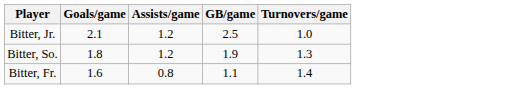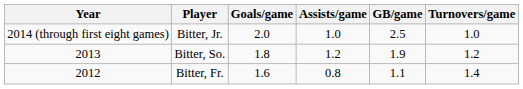+ column: Year | 2014 (through first eight games) | 2013 | 2012
Bitter, Jr. | Goals/game: 2.1 -> 2.0
Bitter, Jr. | Assists/game: 1.2 -> 1.0
Bitter, So. | Turnovers/game: 1.3 -> 1.2
